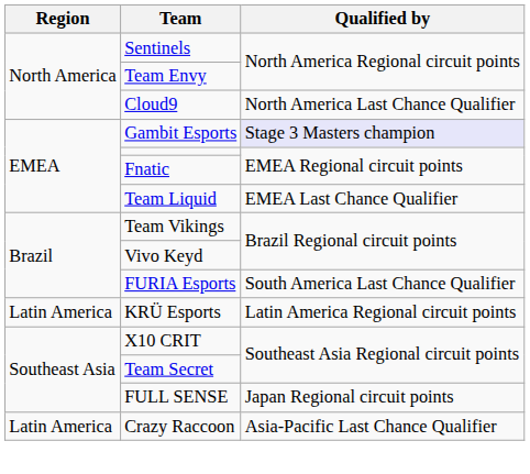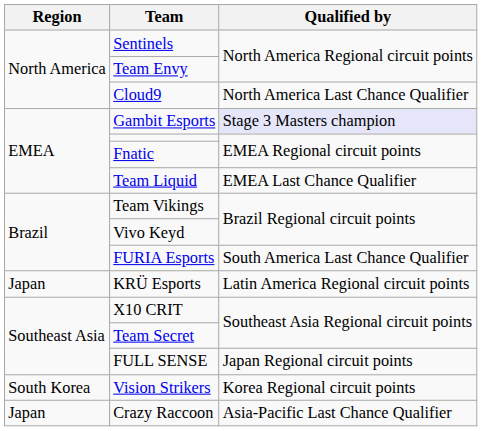KRÜ Esports | Region: Latin America -> Japan
+ row: South Korea | Vision Strikers | Korea Regional circuit points
Crazy Raccoon | Region: Latin America -> Japan
